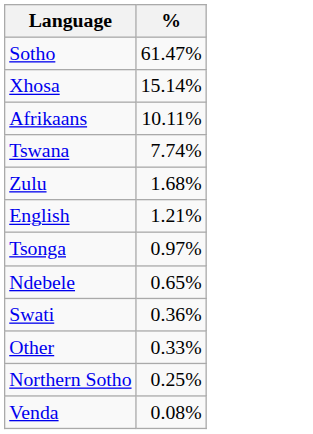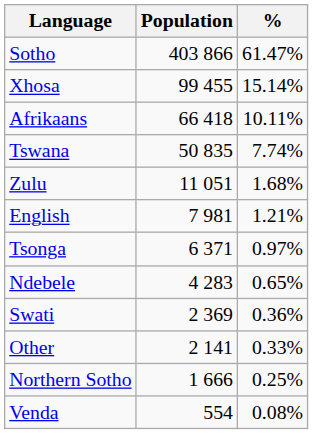+ column: Population | 403 866 | 99 455 | 66 418 | 50 835 | 11 051 | 7 981 | 6 371 | 4 283 | 2 369 | 2 141 | 1 666 | 554
